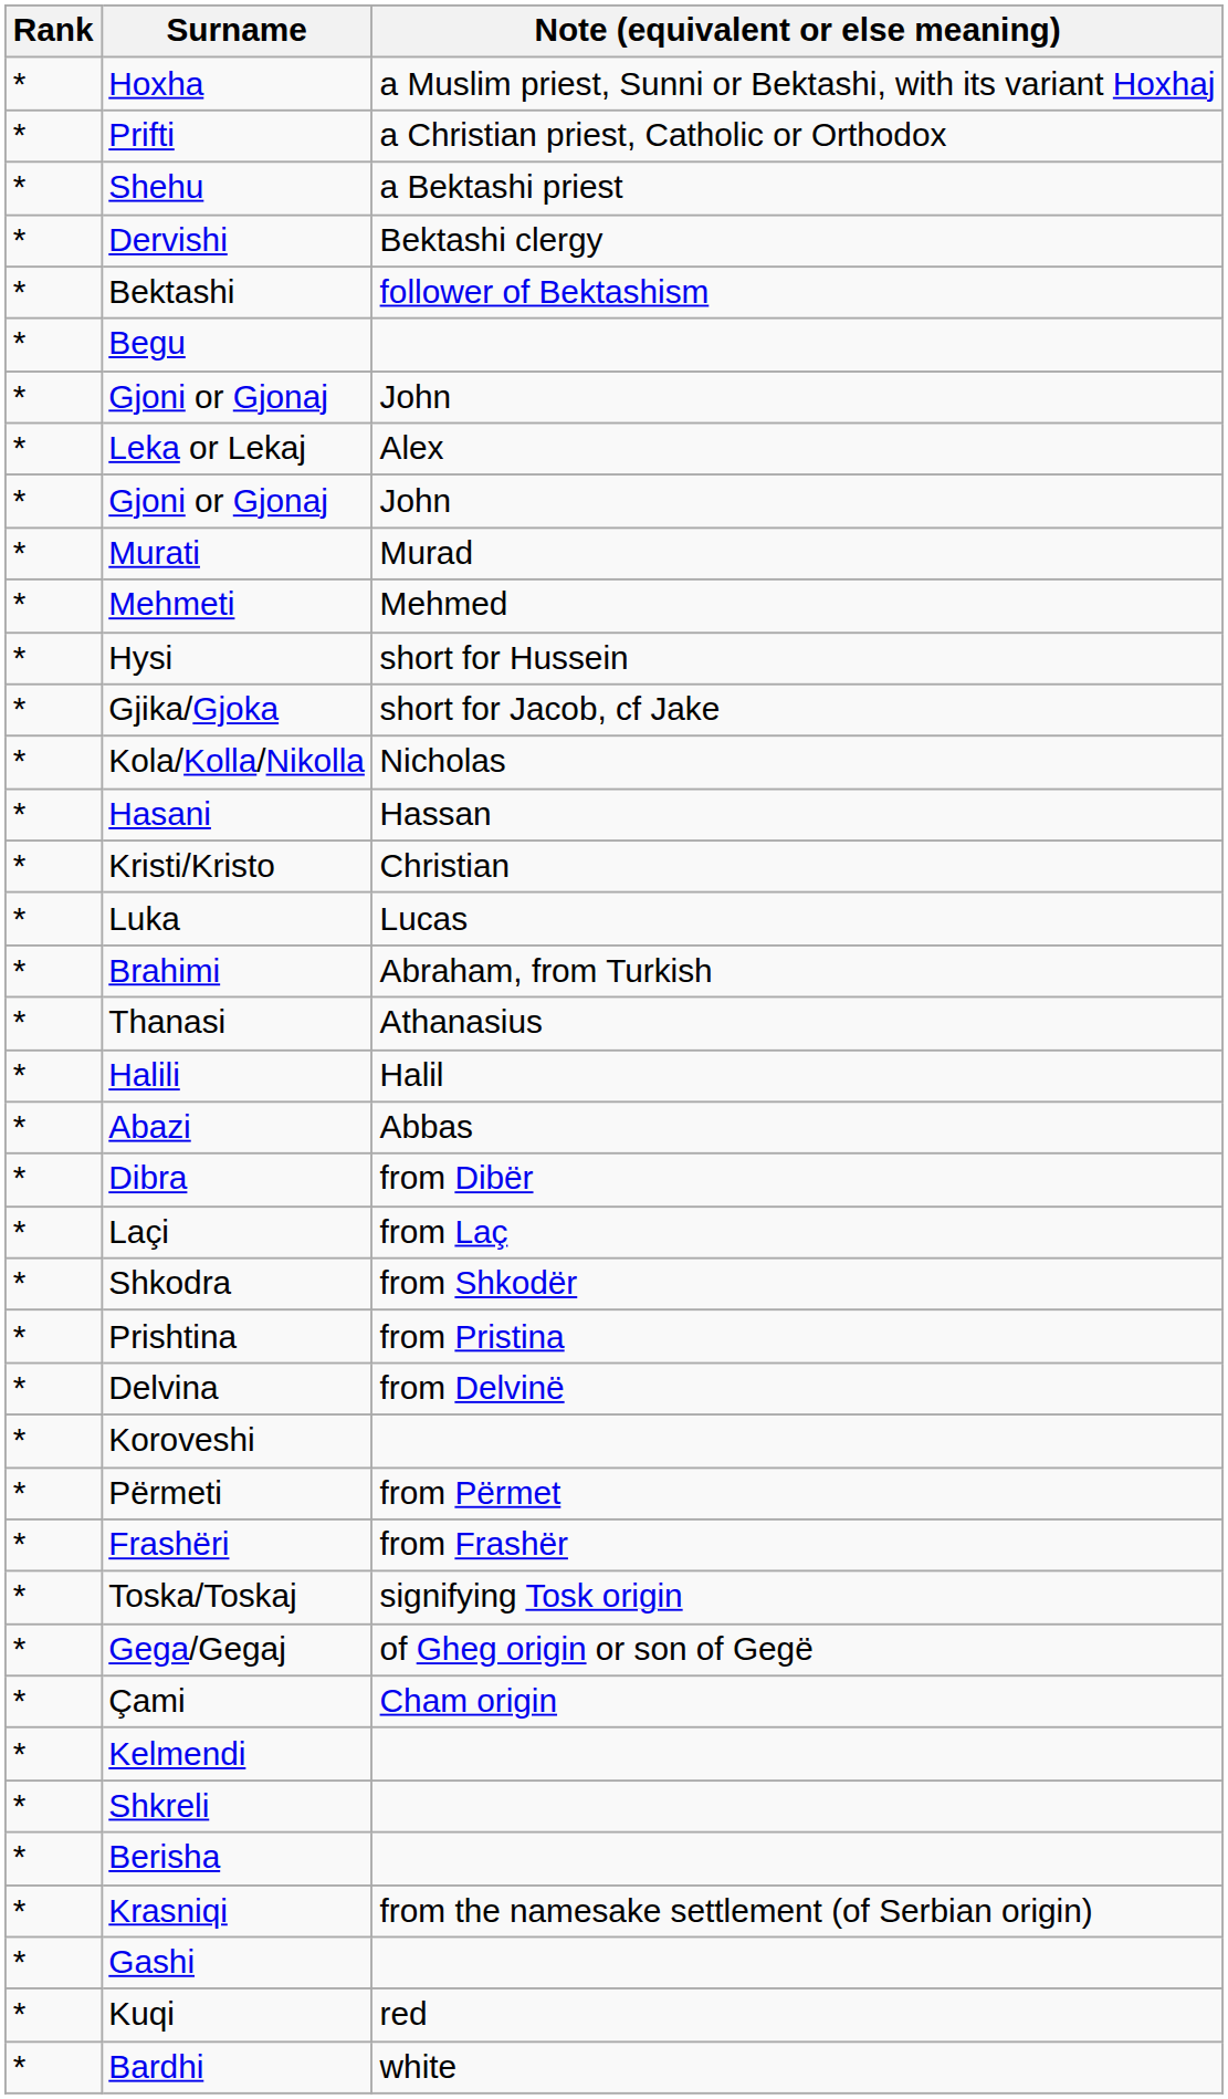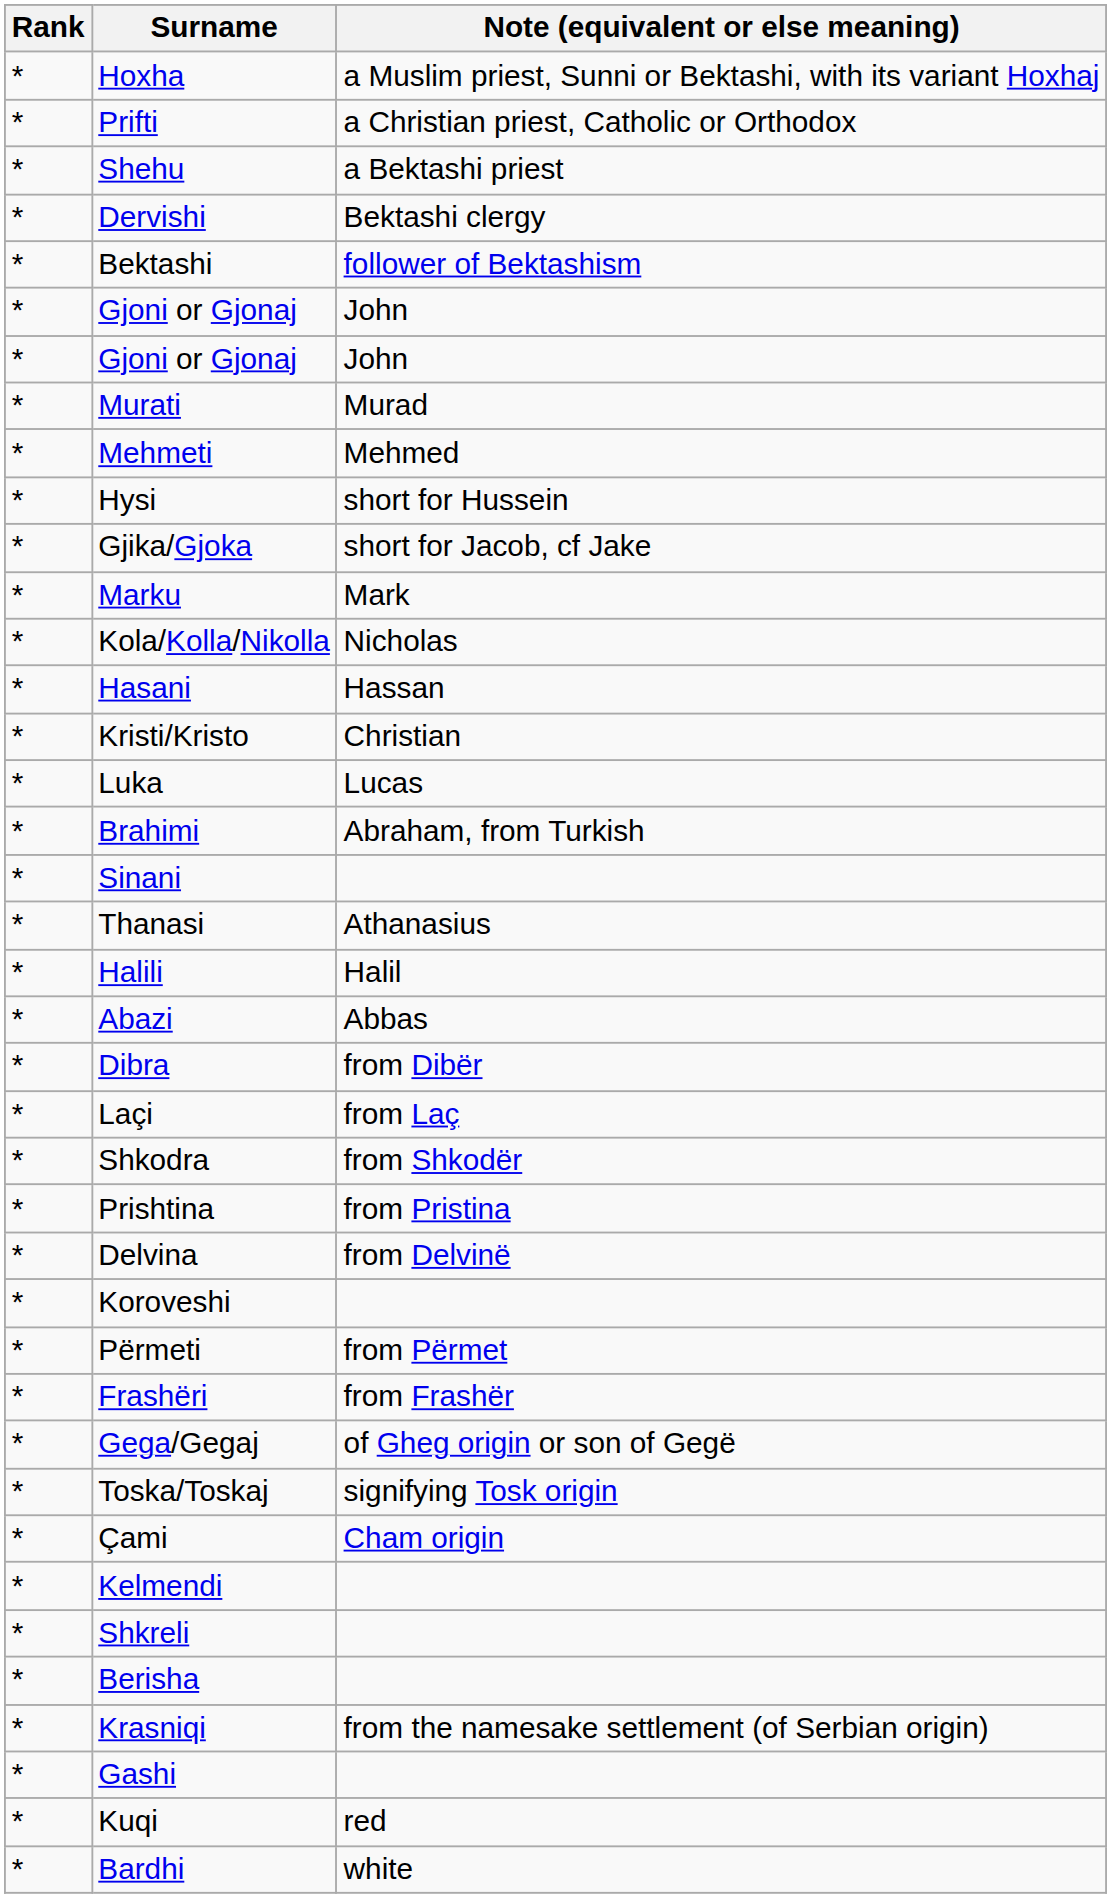- row: * | Begu
- row: * | Leka or Lekaj | Alex
+ row: * | Marku | Mark
+ row: * | Sinani
rows swapped: Gega/Gegaj <-> Toska/Toskaj
